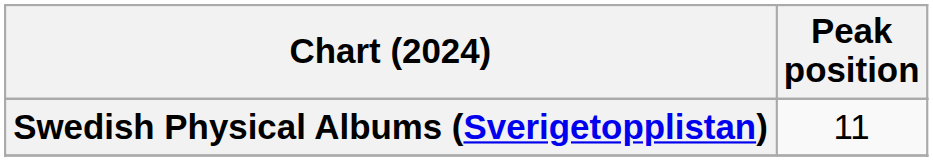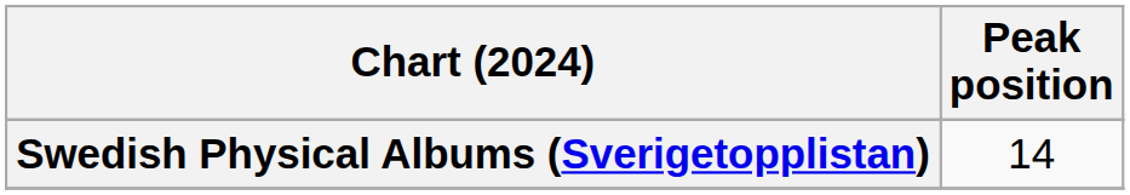Swedish Physical Albums (Sverigetopplistan) | Peak position: 11 -> 14
